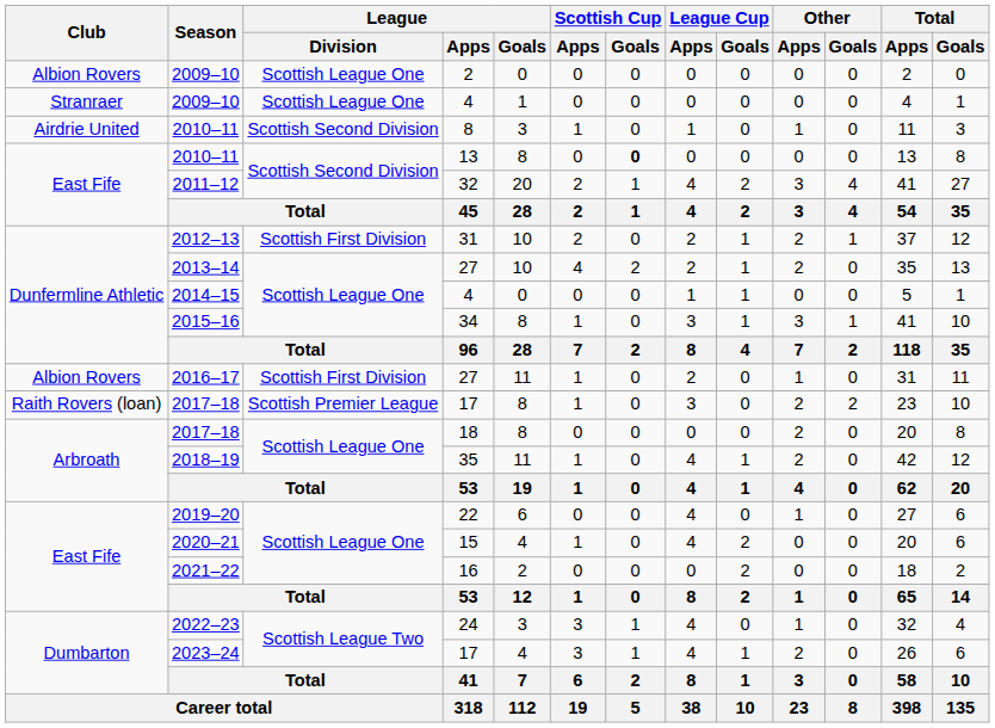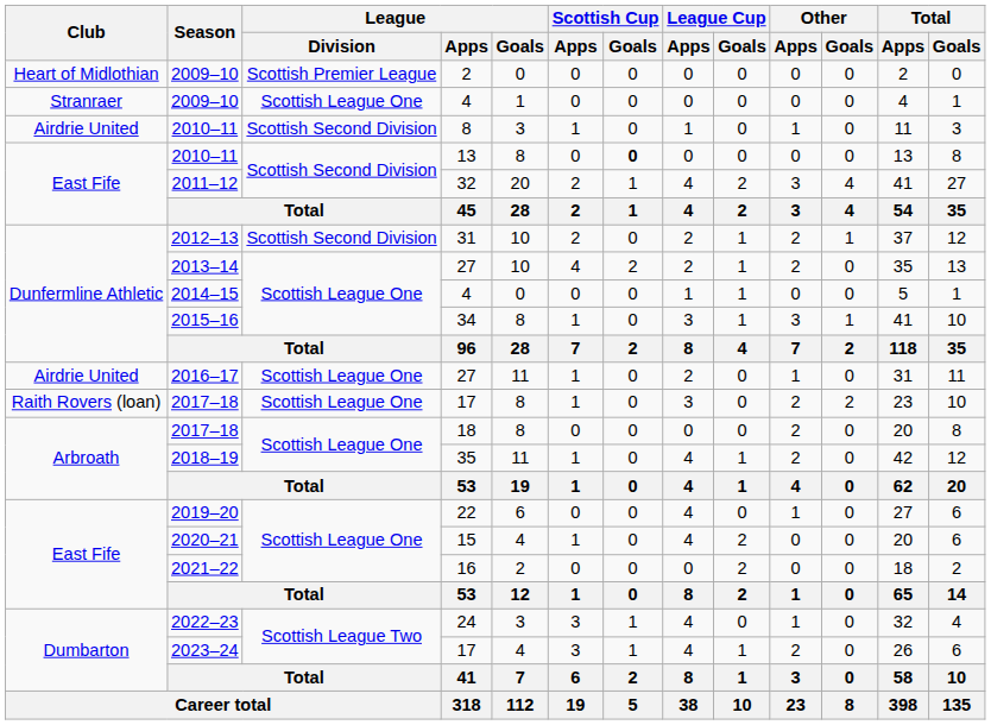2009–10 / 2 | Club: Albion Rovers -> Heart of Midlothian
2009–10 / 2 | League / Division: Scottish League One -> Scottish Premier League
2012–13 | League / Division: Scottish First Division -> Scottish Second Division
2016–17 | Club: Albion Rovers -> Airdrie United
2016–17 | League / Division: Scottish First Division -> Scottish League One
2017–18 / 17 | League / Division: Scottish Premier League -> Scottish League One
